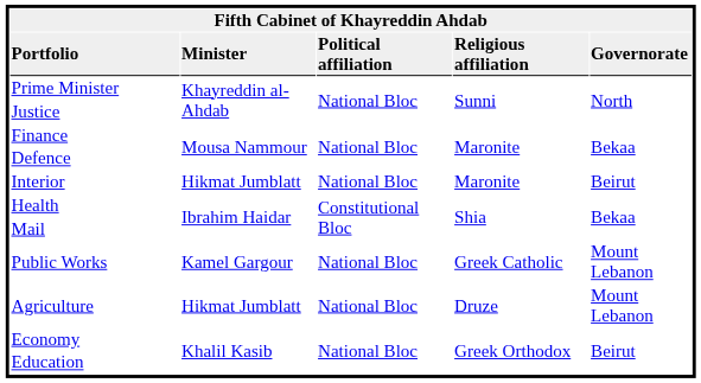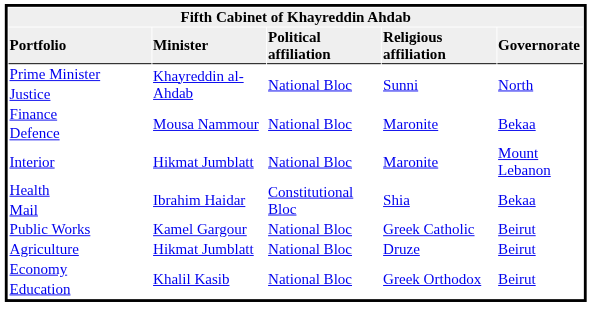Interior | column 5: Beirut -> Mount Lebanon
Public Works | column 5: Mount Lebanon -> Beirut
Agriculture | column 5: Mount Lebanon -> Beirut
